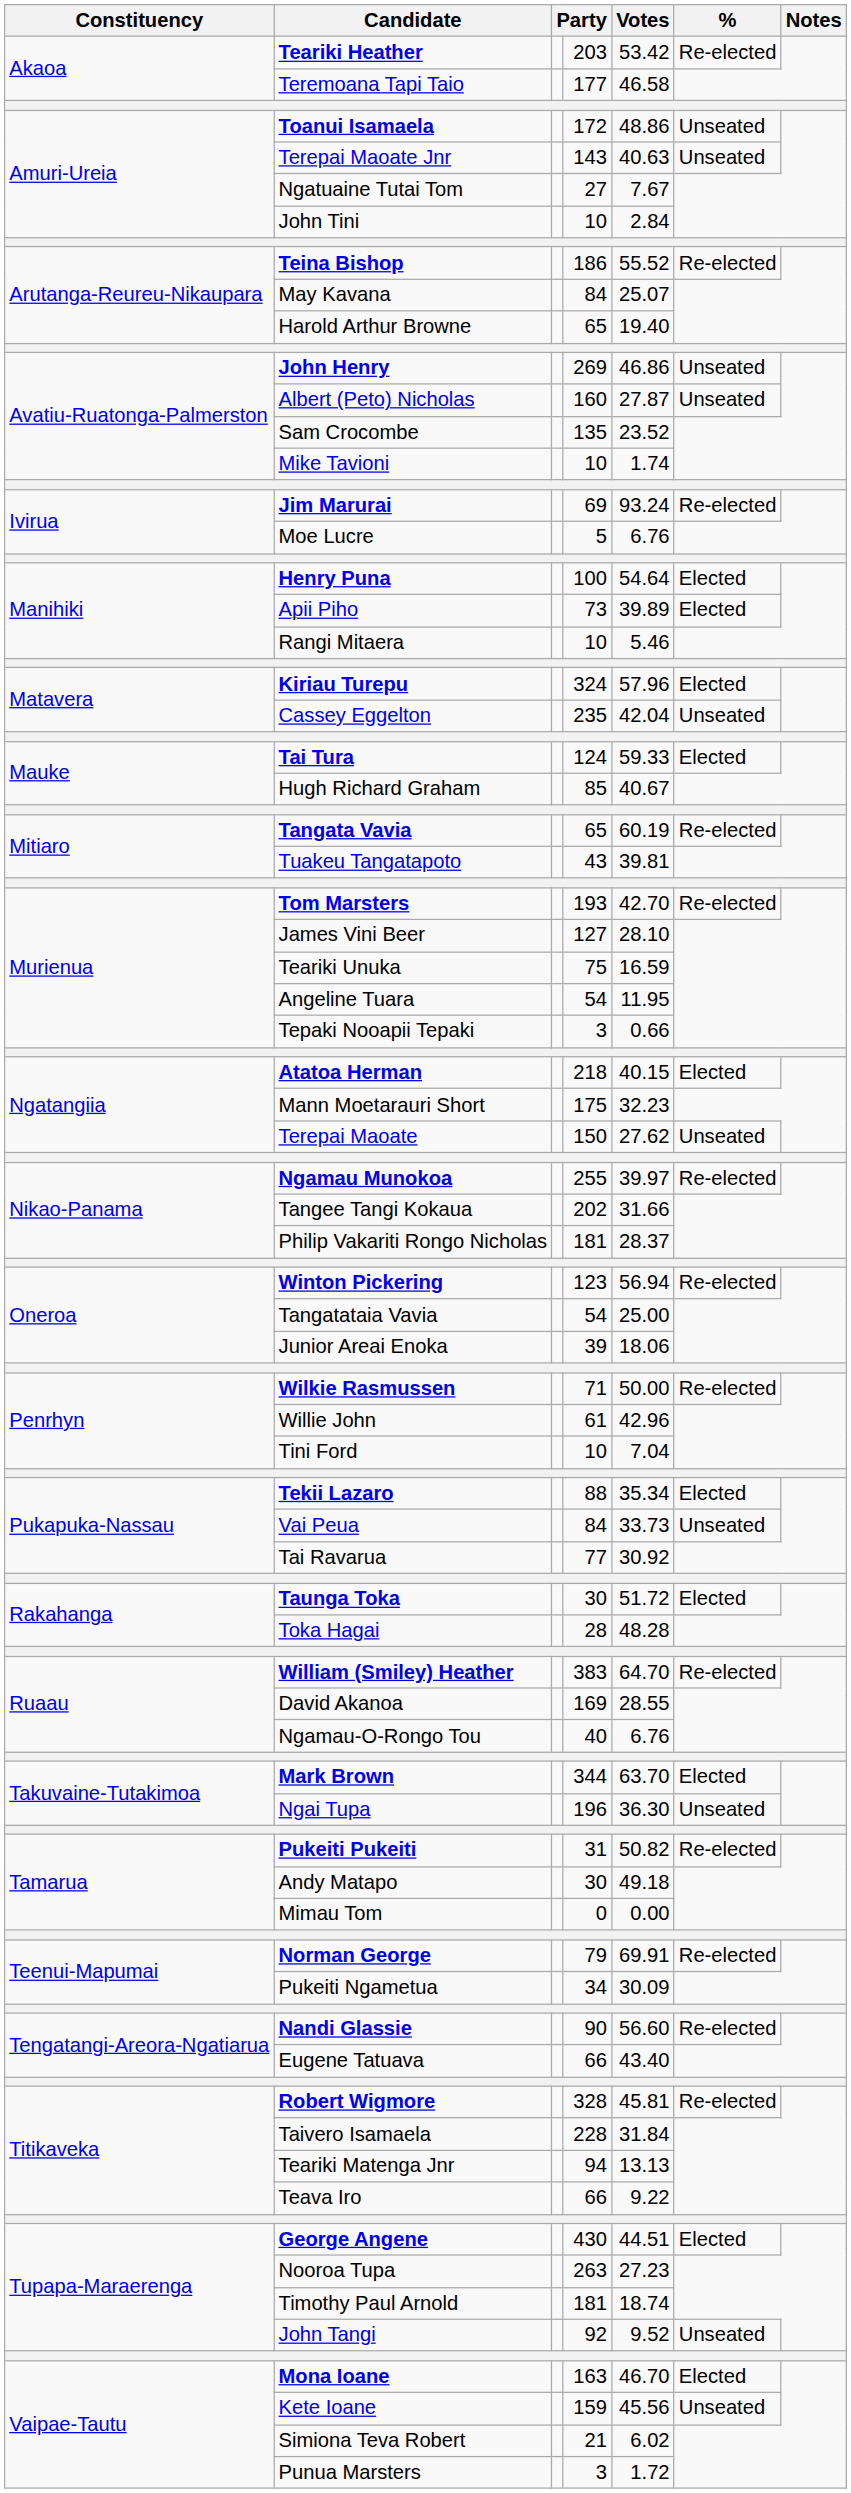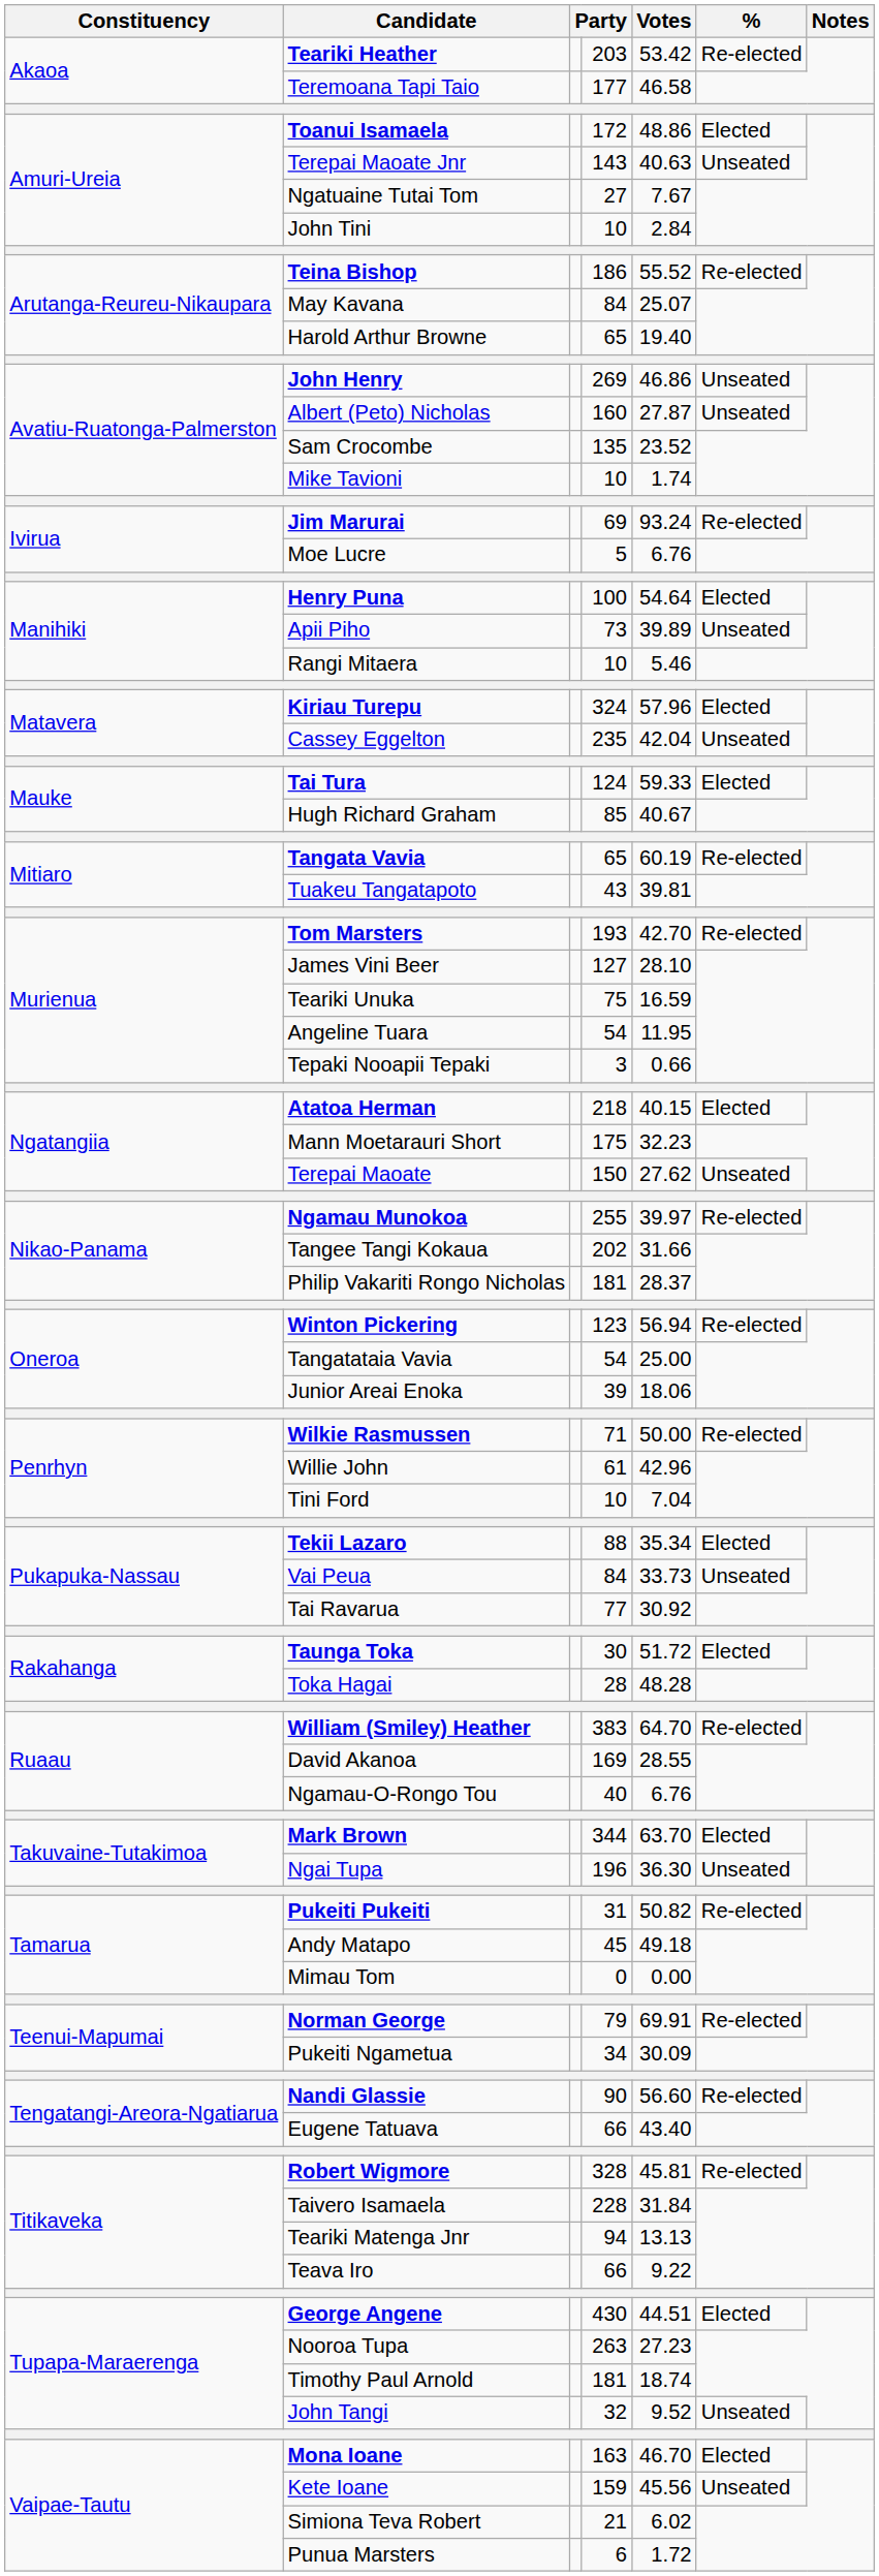Toanui Isamaela | %: Unseated -> Elected
Apii Piho | %: Elected -> Unseated
Andy Matapo | column 4: 30 -> 45
John Tangi | column 4: 92 -> 32
Punua Marsters | column 4: 3 -> 6
